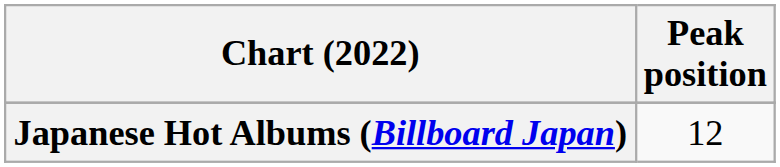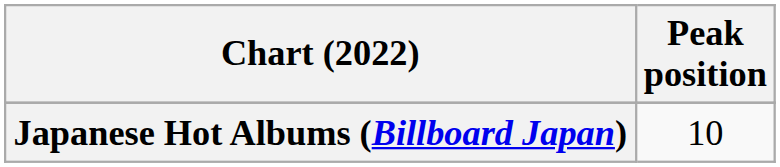Japanese Hot Albums (Billboard Japan) | Peak position: 12 -> 10
